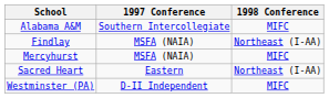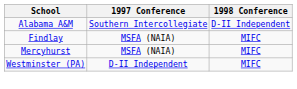Alabama A&M | 1998 Conference: MIFC -> D-II Independent
Findlay | 1998 Conference: Northeast (I-AA) -> MIFC
- row: Sacred Heart | Eastern | Northeast (I-AA)
